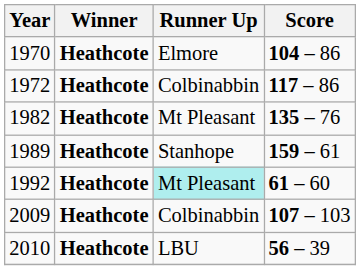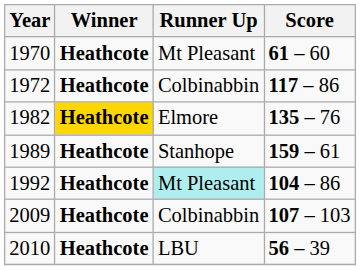1970 | Runner Up: Elmore -> Mt Pleasant
1970 | Score: 104 – 86 -> 61 – 60
1982 | Winner: no background -> gold background
1982 | Runner Up: Mt Pleasant -> Elmore
1992 | Score: 61 – 60 -> 104 – 86
